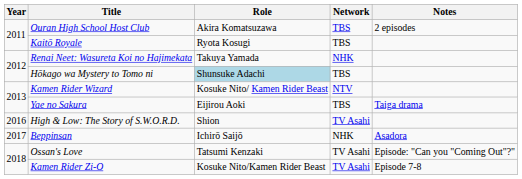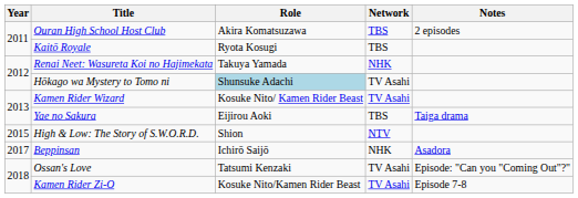Hōkago wa Mystery to Tomo ni | Network: TBS -> TV Asahi
Kamen Rider Wizard | Network: NTV -> TV Asahi
High & Low: The Story of S.W.O.R.D. | Year: 2016 -> 2015
High & Low: The Story of S.W.O.R.D. | Network: TV Asahi -> NTV
